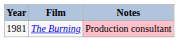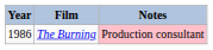The Burning | Year: 1981 -> 1986
